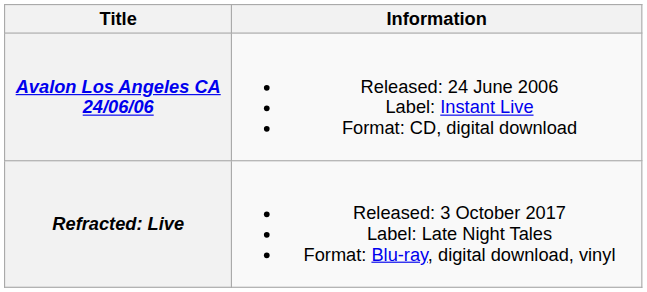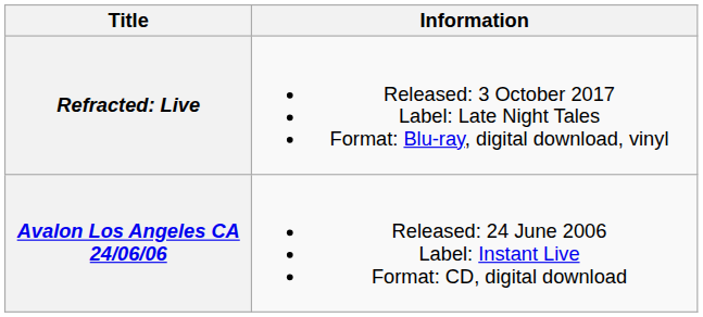rows swapped: Avalon Los Angeles CA 24/06/06 <-> Refracted: Live
